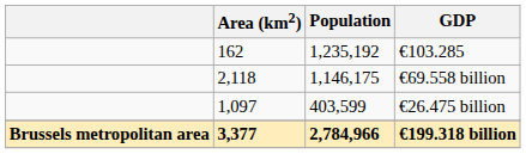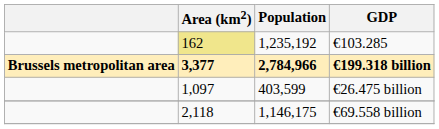€103.285 | Area (km2): no background -> khaki background
rows swapped: €69.558 billion <-> €199.318 billion
